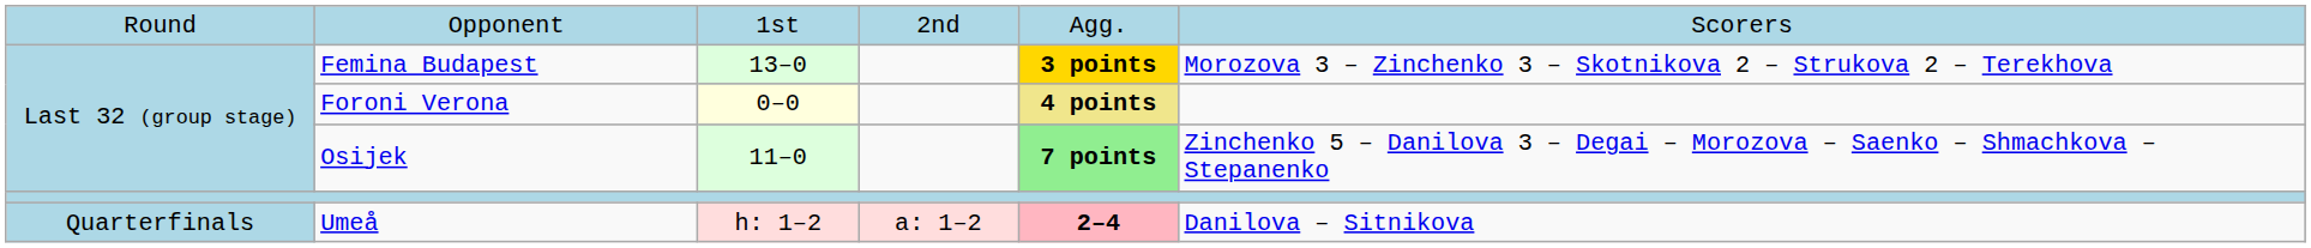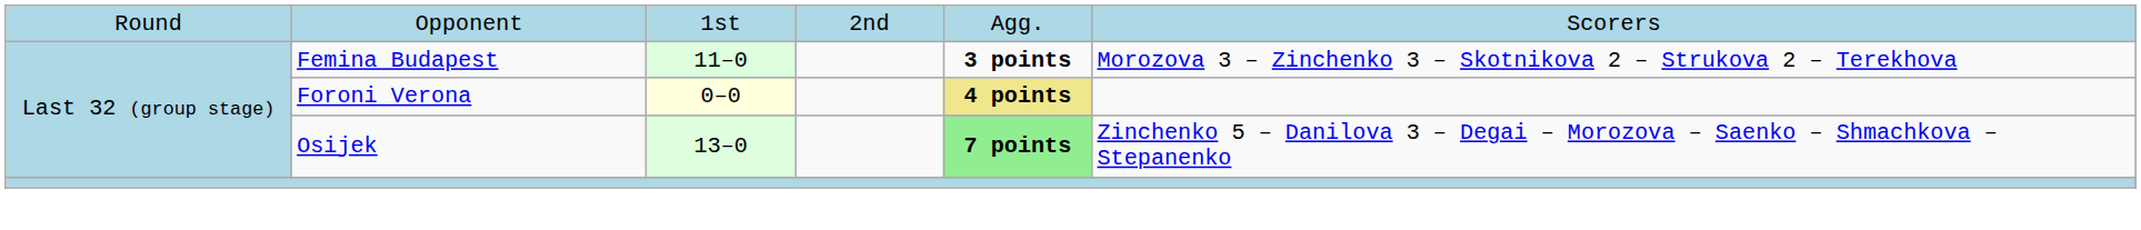Femina Budapest | column 3: 13–0 -> 11–0
Femina Budapest | column 5: gold background -> no background
Osijek | column 3: 11–0 -> 13–0
- row: Quarterfinals | Umeå | h: 1–2 | a: 1–2 | 2–4 | Danilova – Sitnikova
